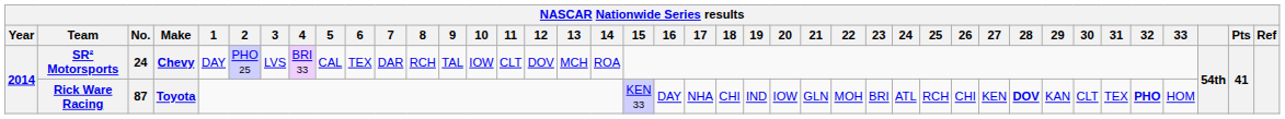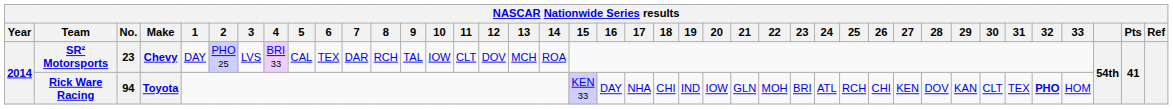SR² Motorsports | No.: 24 -> 23
Rick Ware Racing | No.: 87 -> 94
Rick Ware Racing | 28: bold -> normal
